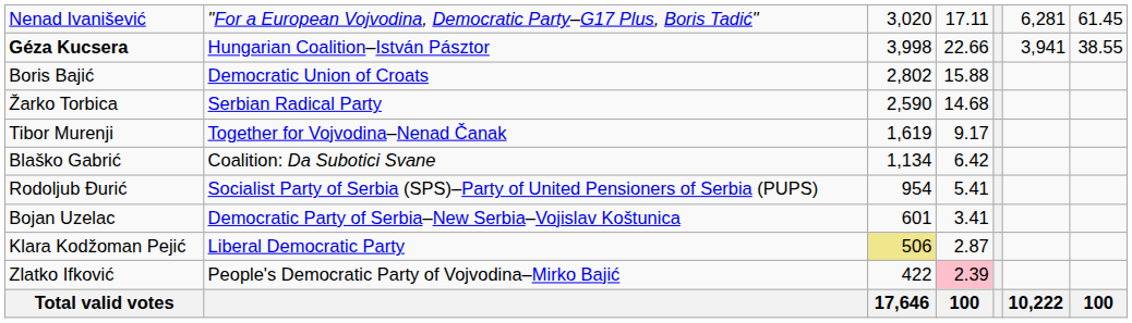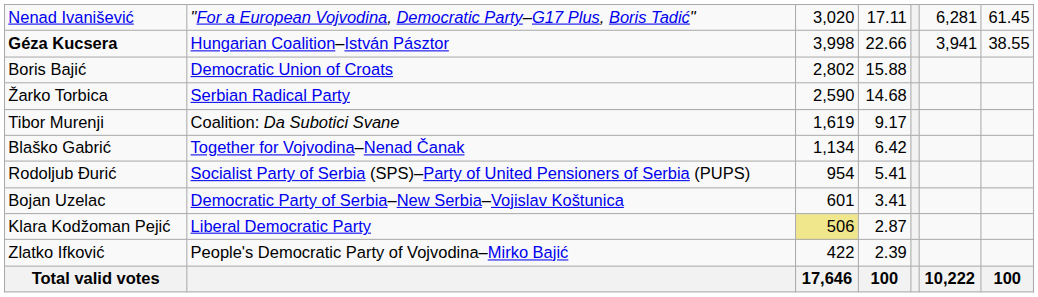Tibor Murenji | column 2: Together for Vojvodina–Nenad Čanak -> Coalition: Da Subotici Svane
Blaško Gabrić | column 2: Coalition: Da Subotici Svane -> Together for Vojvodina–Nenad Čanak
Zlatko Ifković | column 4: pink background -> no background
